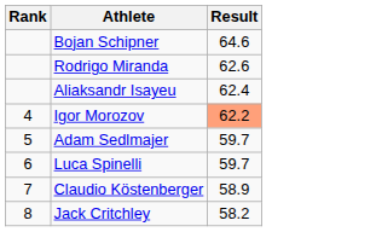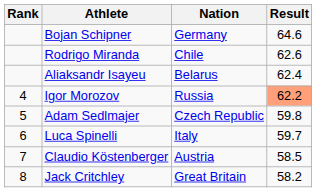+ column: Nation | Germany | Chile | Belarus | Russia | Czech Republic | Italy | Austria | Great Britain
Adam Sedlmajer | Result: 59.7 -> 59.8
Claudio Köstenberger | Result: 58.9 -> 58.5
